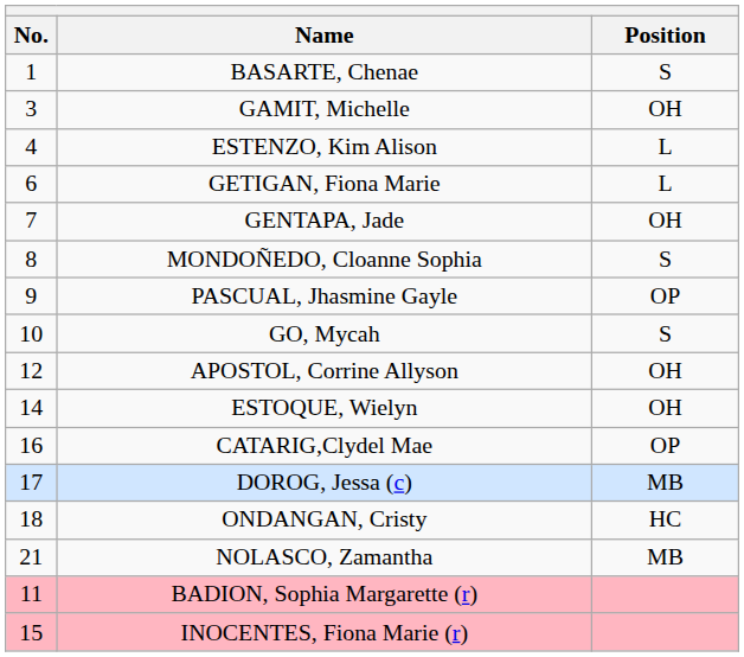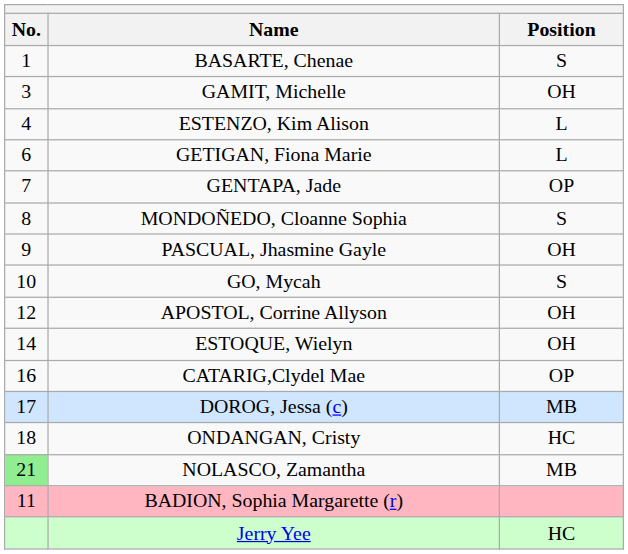GENTAPA, Jade | Position: OH -> OP
PASCUAL, Jhasmine Gayle | Position: OP -> OH
NOLASCO, Zamantha | No.: no background -> lightgreen background
- row: 15 | INOCENTES, Fiona Marie (r)
+ row: Jerry Yee | HC
